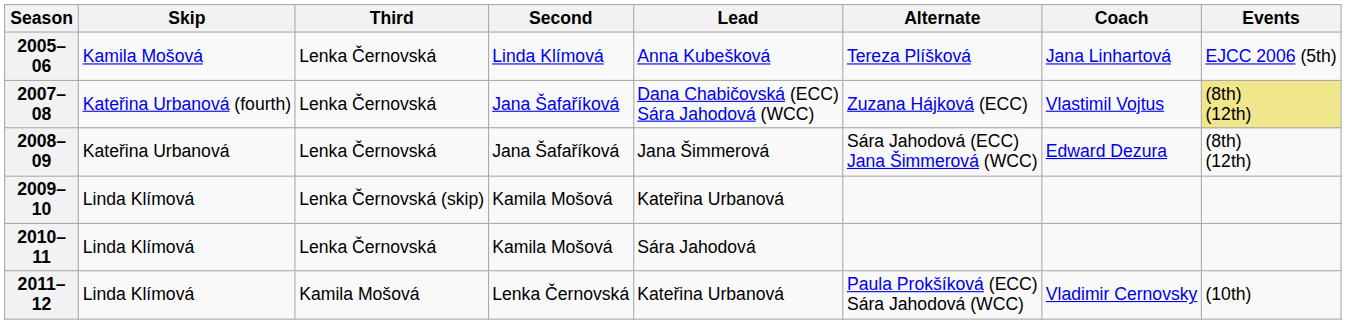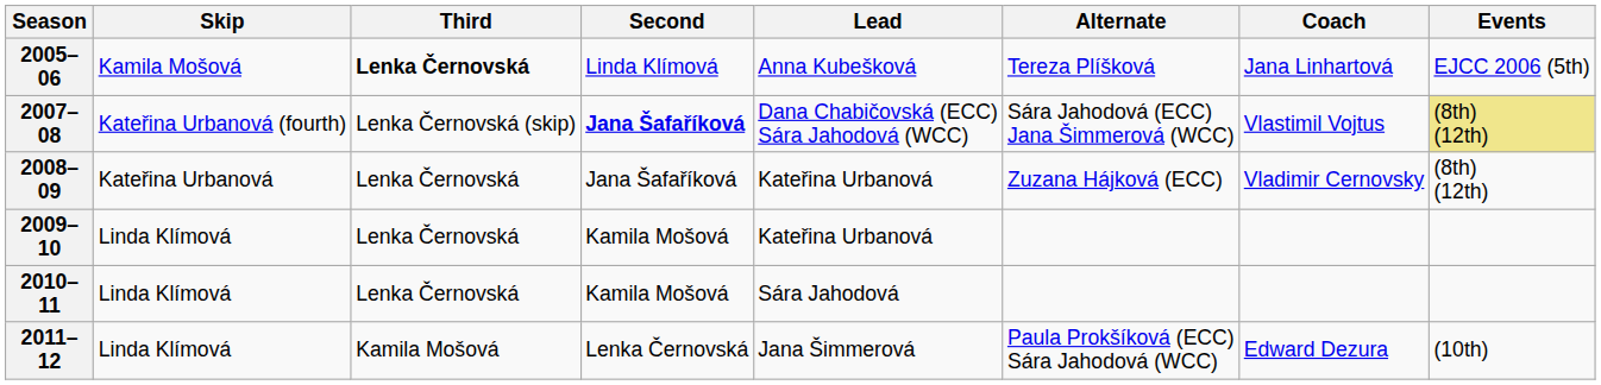2005–06 | Third: normal -> bold
2007–08 | Third: Lenka Černovská -> Lenka Černovská (skip)
2007–08 | Second: normal -> bold
2007–08 | Alternate: Zuzana Hájková (ECC) -> Sára Jahodová (ECC) Jana Šimmerová (WCC)
2008–09 | Lead: Jana Šimmerová -> Kateřina Urbanová
2008–09 | Alternate: Sára Jahodová (ECC) Jana Šimmerová (WCC) -> Zuzana Hájková (ECC)
2008–09 | Coach: Edward Dezura -> Vladimir Cernovsky
2009–10 | Third: Lenka Černovská (skip) -> Lenka Černovská
2011–12 | Lead: Kateřina Urbanová -> Jana Šimmerová
2011–12 | Coach: Vladimir Cernovsky -> Edward Dezura
